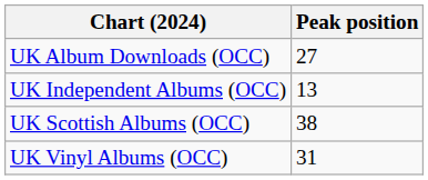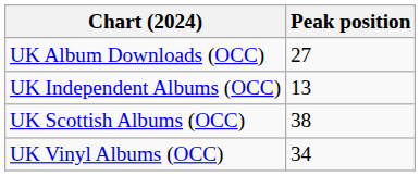UK Vinyl Albums (OCC) | Peak position: 31 -> 34
